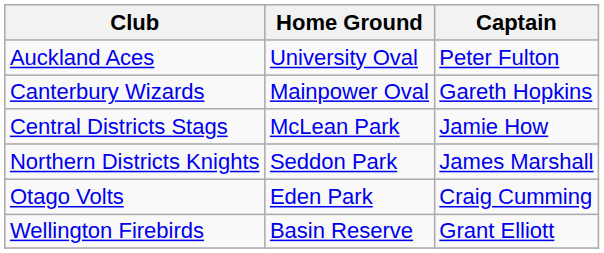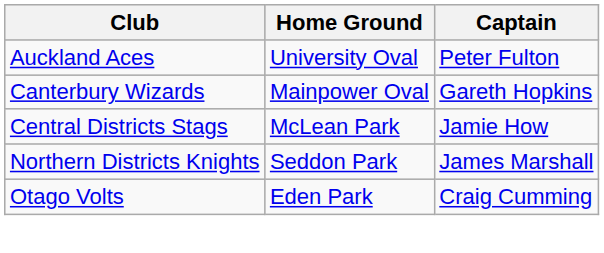- row: Wellington Firebirds | Basin Reserve | Grant Elliott
